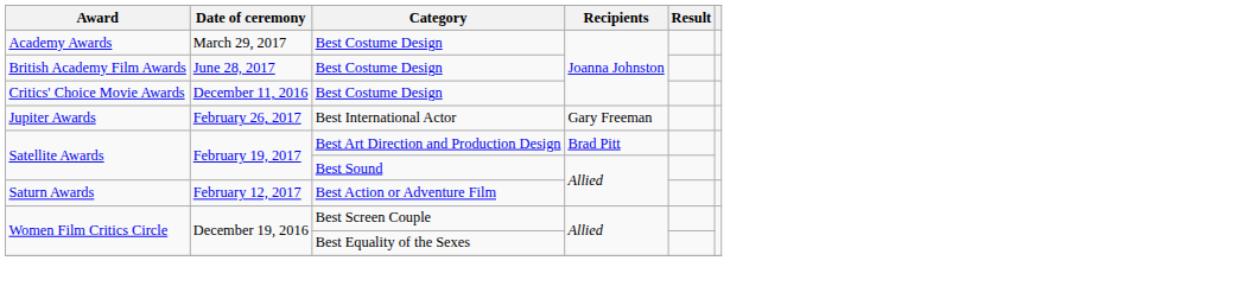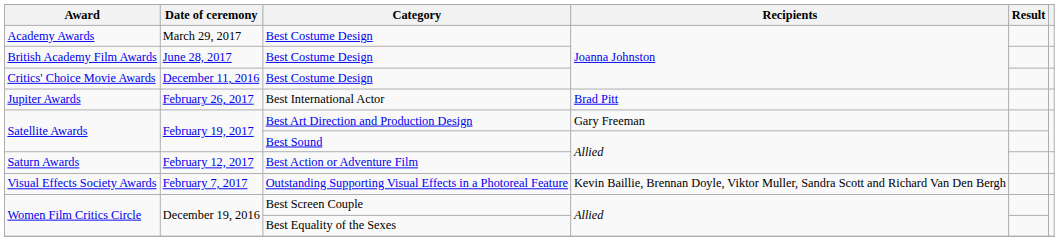Jupiter Awards | Recipients: Gary Freeman -> Brad Pitt
Satellite Awards / Best Art Direction and Production Design | Recipients: Brad Pitt -> Gary Freeman
+ row: Visual Effects Society Awards | February 7, 2017 | Outstanding Supporting Visual Effects in a Photoreal Feature | Kevin Baillie, Brennan Doyle, Viktor Muller, Sandra Scott and Richard Van Den Bergh
